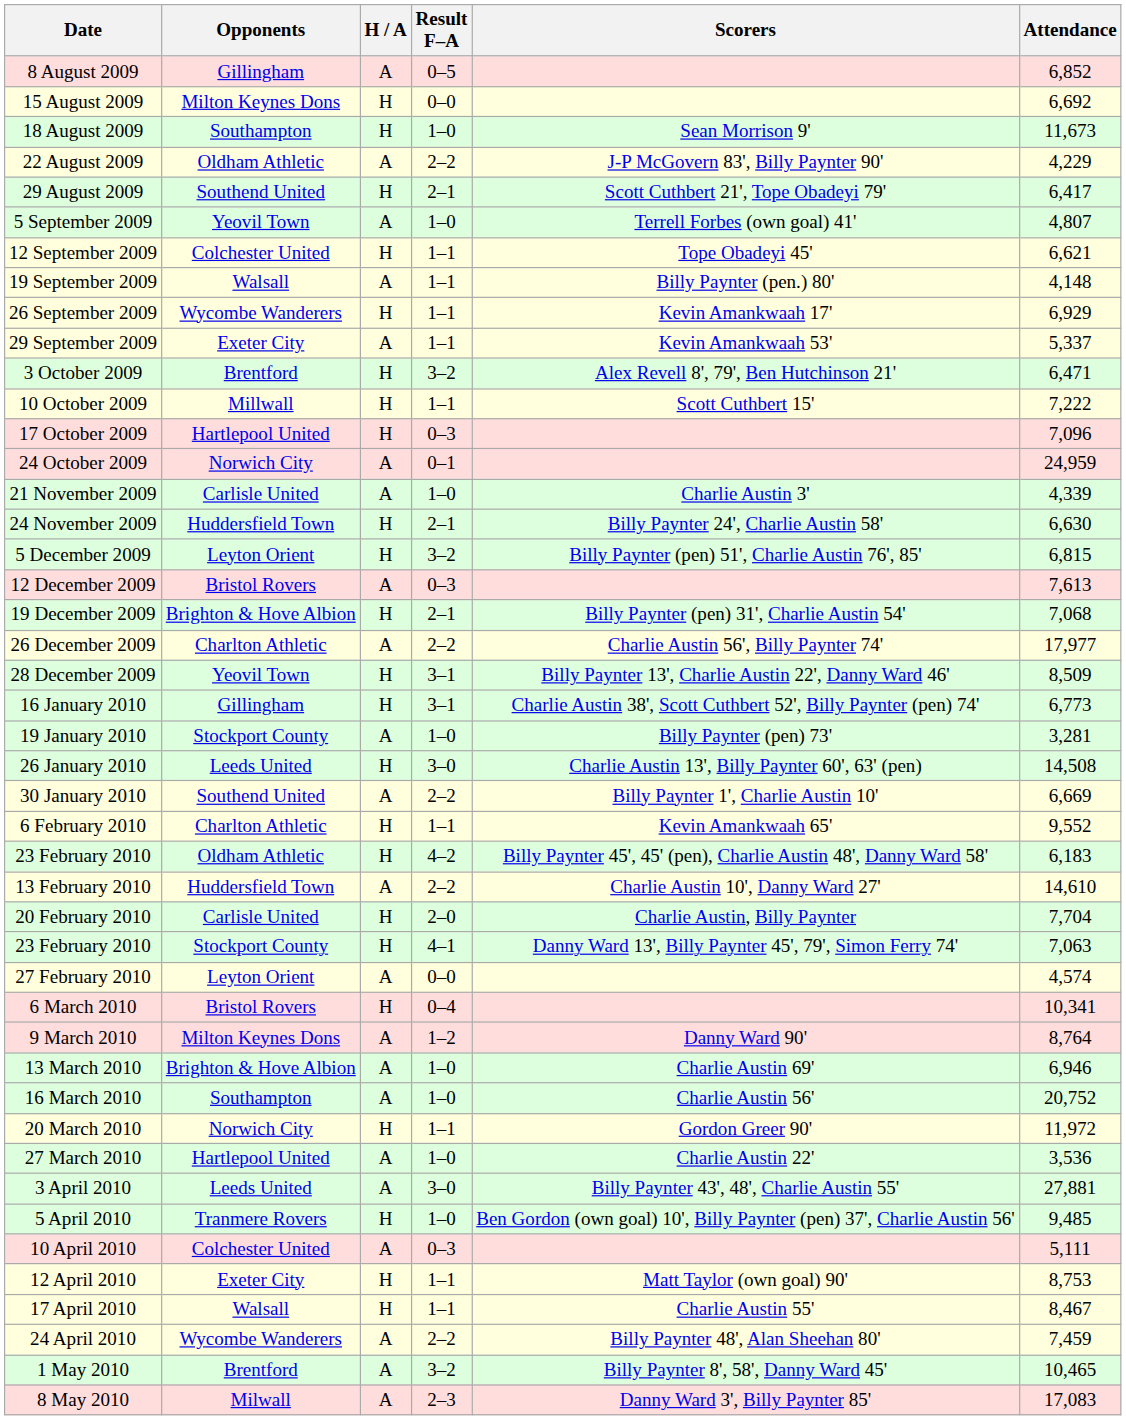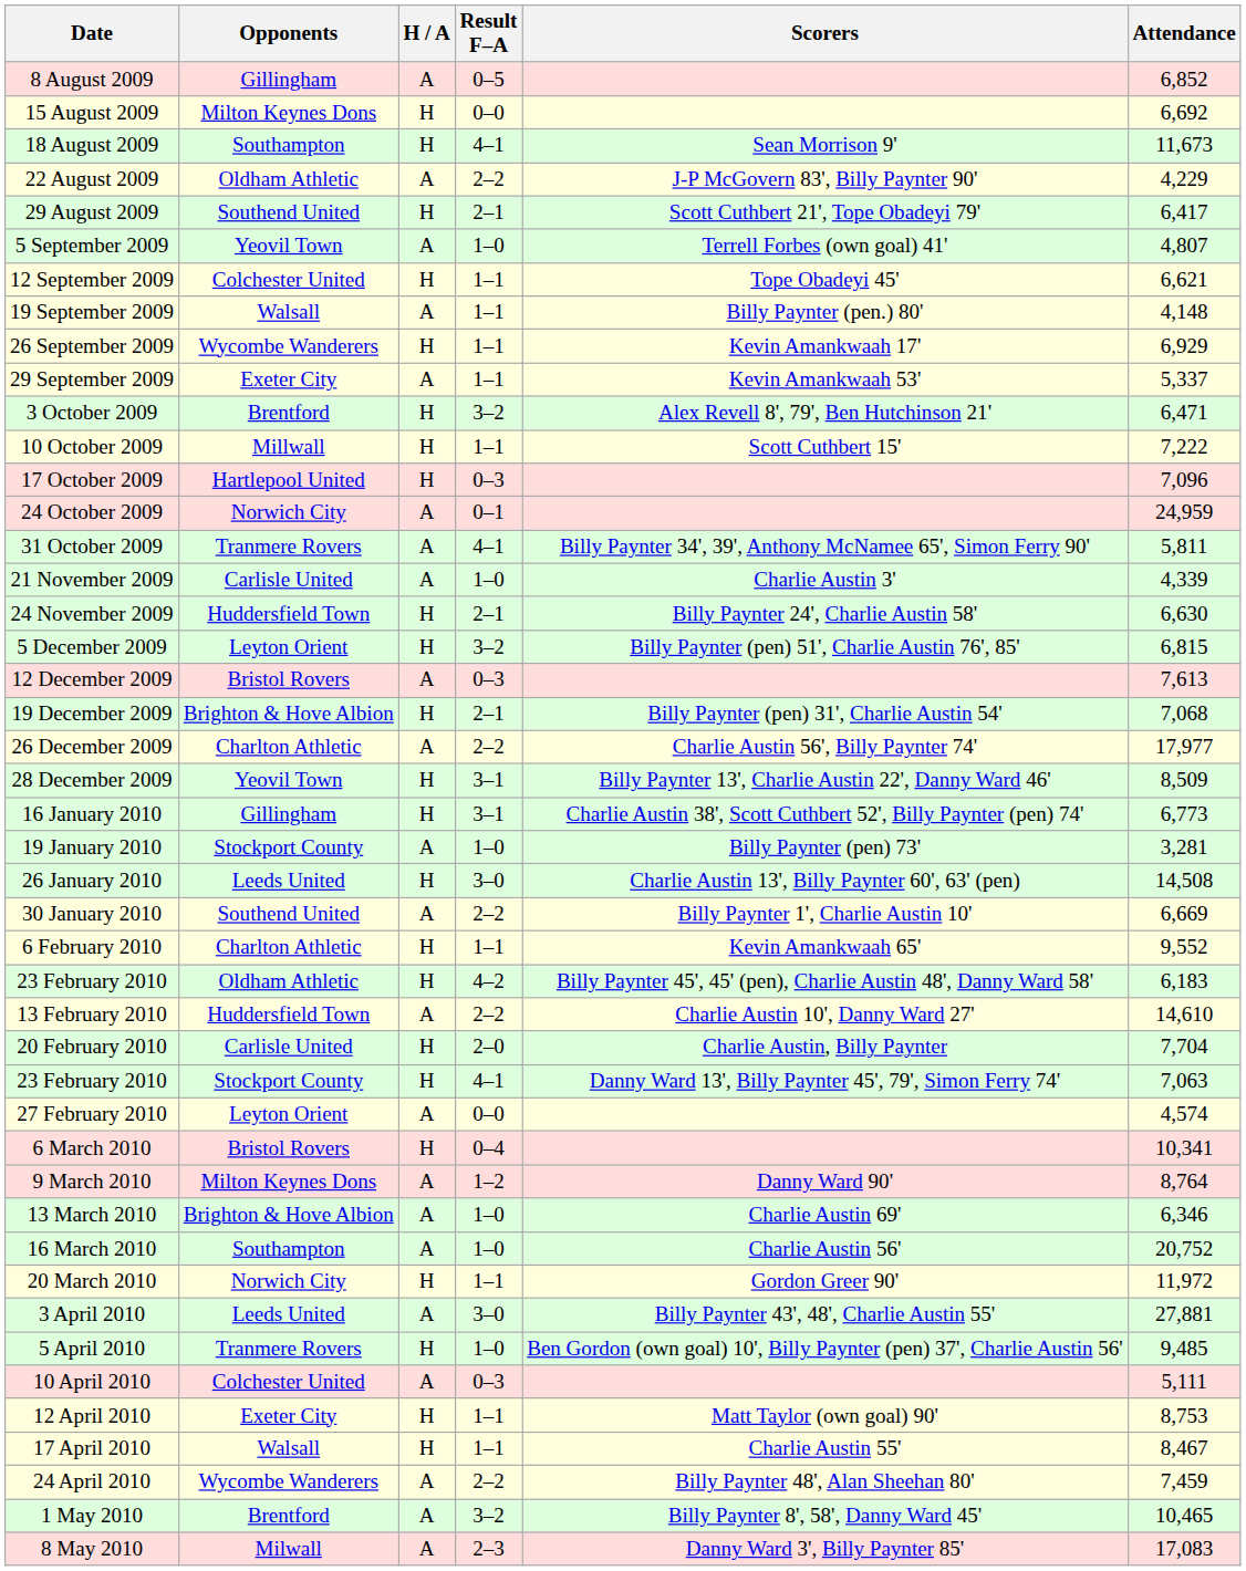18 August 2009 | Result F–A: 1–0 -> 4–1
+ row: 31 October 2009 | Tranmere Rovers | A | 4–1 | Billy Paynter 34', 39', Anthony McNamee 65', Simon Ferry 90' | 5,811
13 March 2010 | Attendance: 6,946 -> 6,346
- row: 27 March 2010 | Hartlepool United | A | 1–0 | Charlie Austin 22' | 3,536
